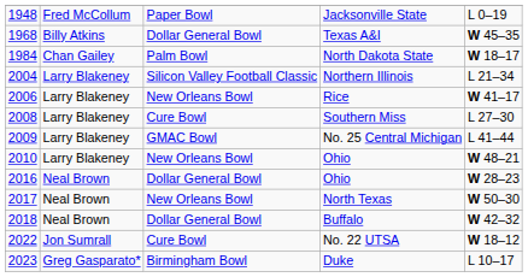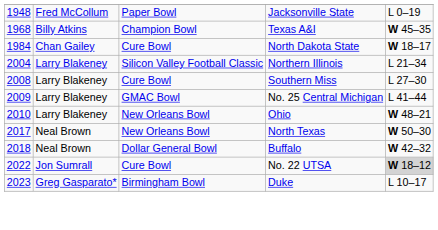Texas A&I | column 3: Dollar General Bowl -> Champion Bowl
North Dakota State | column 3: Palm Bowl -> Cure Bowl
- row: 2006 | Larry Blakeney | New Orleans Bowl | Rice | W 41–17
- row: 2016 | Neal Brown | Dollar General Bowl | Ohio | W 28–23
No. 22 UTSA | column 5: no background -> lightgrey background
